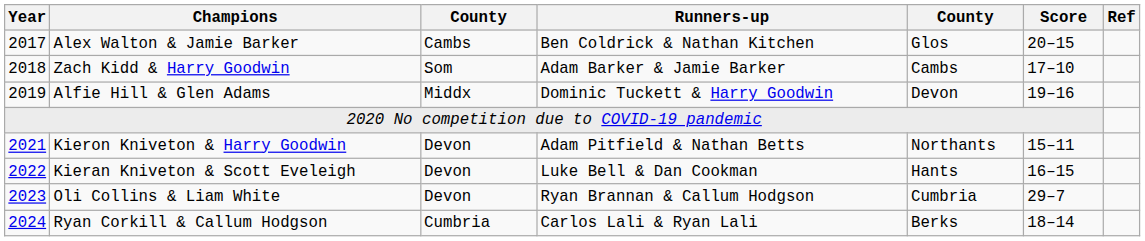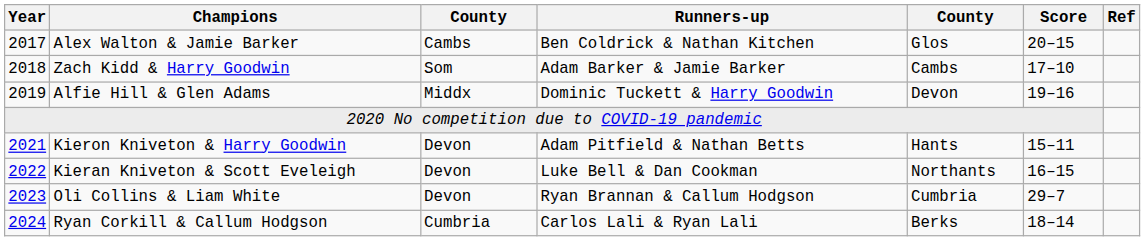Kieron Kniveton & Harry Goodwin | column 5: Northants -> Hants
Kieran Kniveton & Scott Eveleigh | column 5: Hants -> Northants
